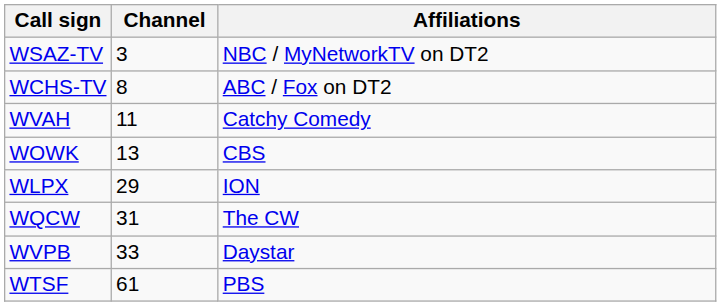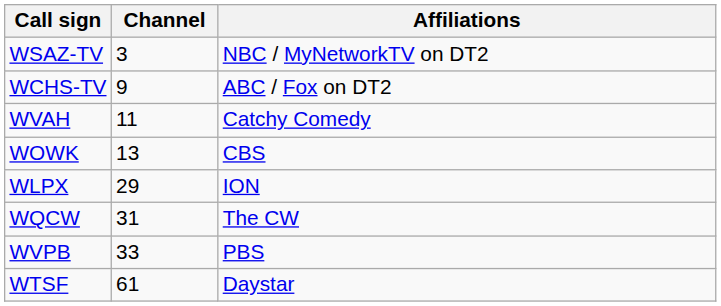WCHS-TV | Channel: 8 -> 9
WVPB | Affiliations: Daystar -> PBS
WTSF | Affiliations: PBS -> Daystar
